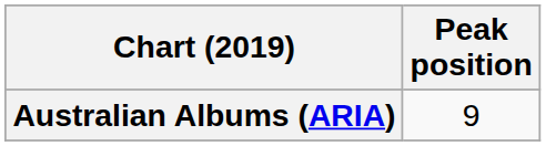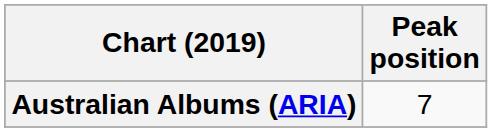Australian Albums (ARIA) | Peak position: 9 -> 7
